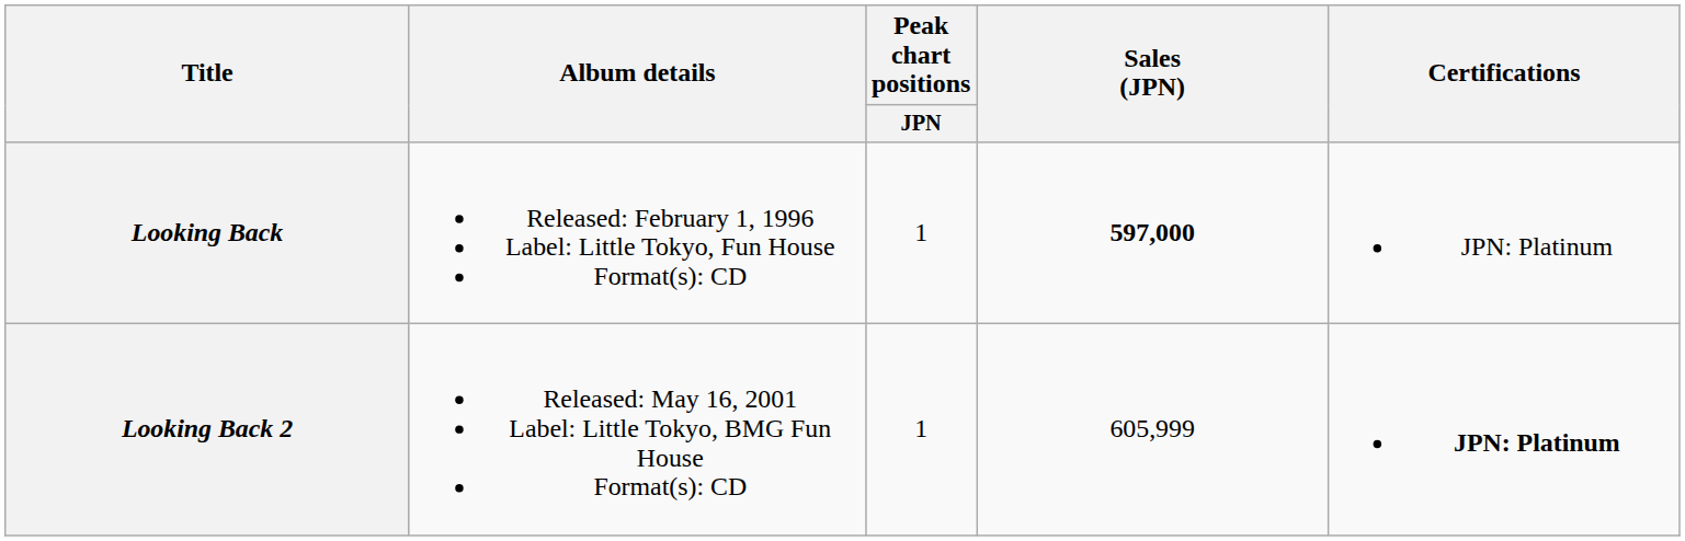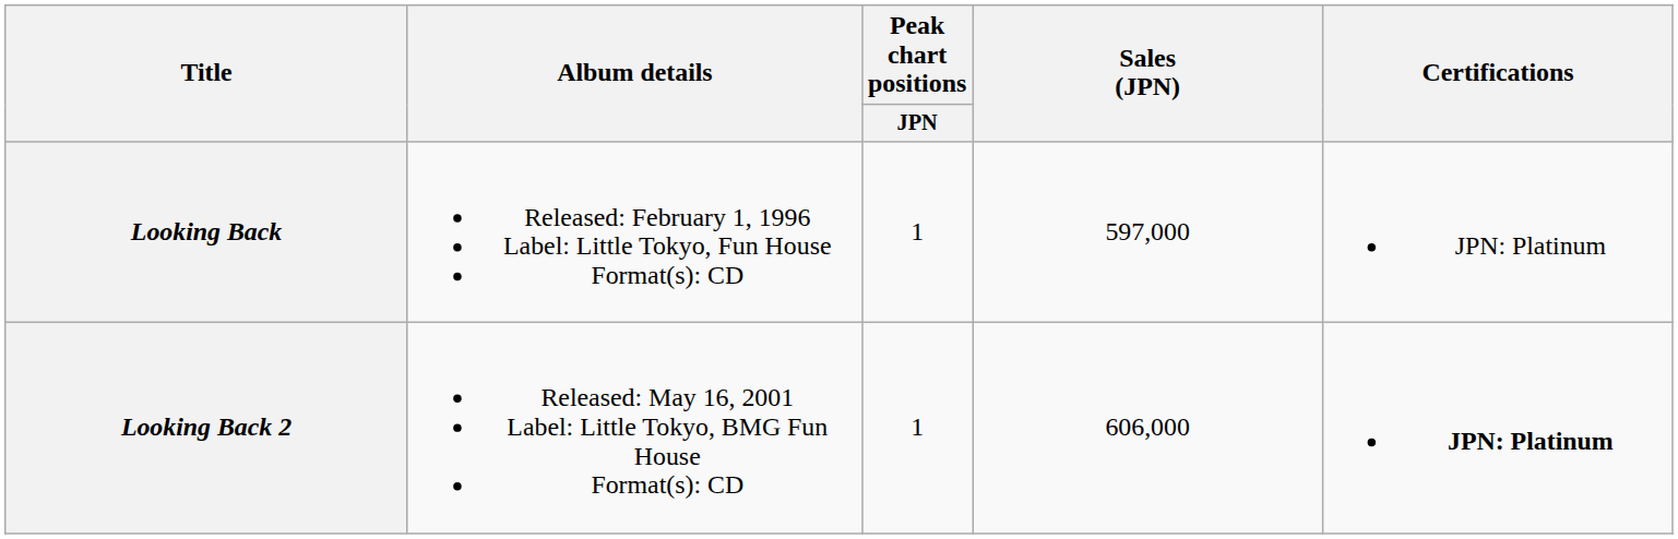Looking Back | Sales (JPN): bold -> normal
Looking Back 2 | Sales (JPN): 605,999 -> 606,000
